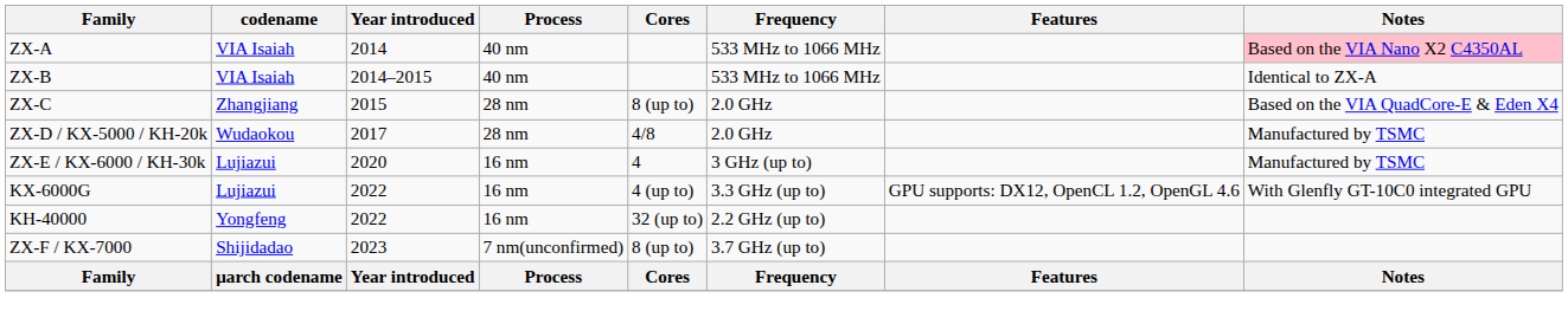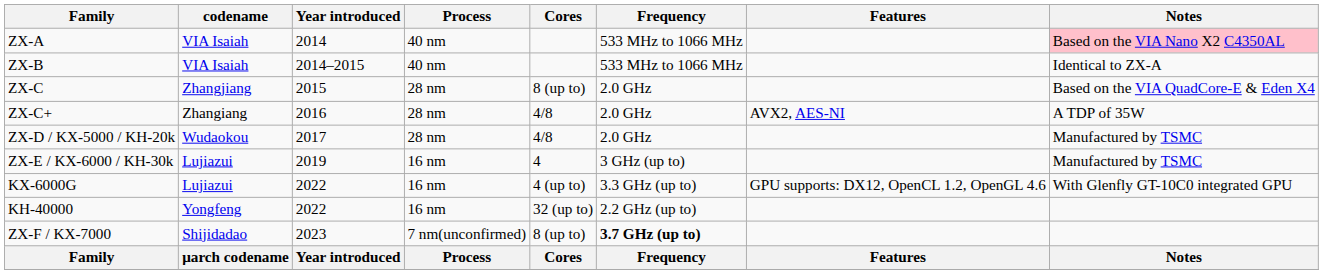+ row: ZX-C+ | Zhangiang | 2016 | 28 nm | 4/8 | 2.0 GHz | AVX2, AES-NI | A TDP of 35W
ZX-E / KX-6000 / KH-30k | Year introduced: 2020 -> 2019
ZX-F / KX-7000 | Frequency: normal -> bold
